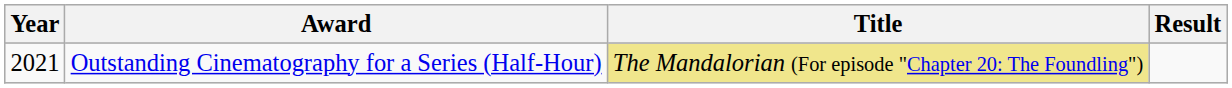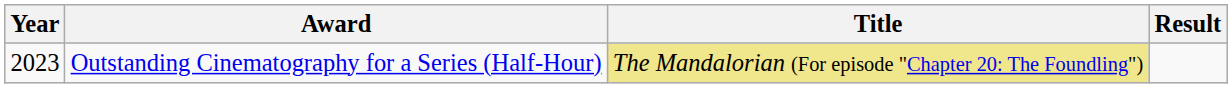Outstanding Cinematography for a Series (Half-Hour) | Year: 2021 -> 2023
